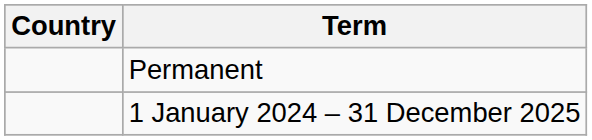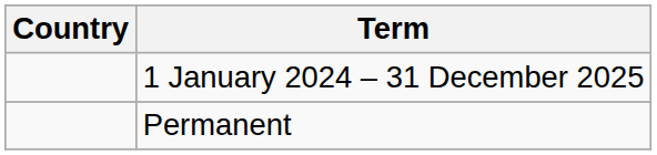rows swapped: Permanent <-> 1 January 2024 – 31 December 2025
